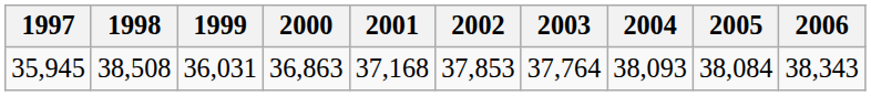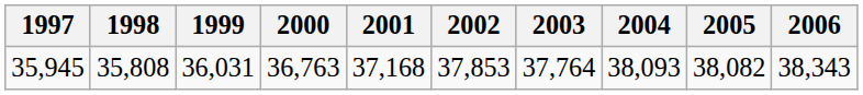35,945 | 1998: 38,508 -> 35,808
35,945 | 2000: 36,863 -> 36,763
35,945 | 2005: 38,084 -> 38,082
